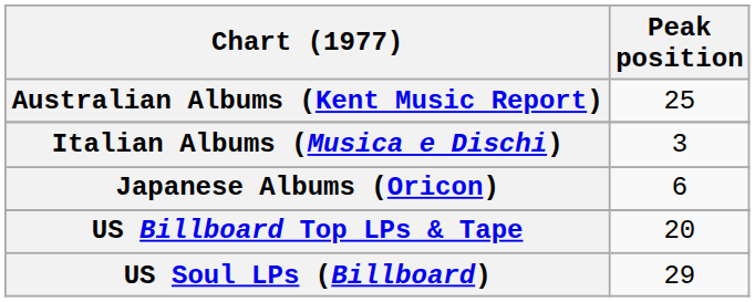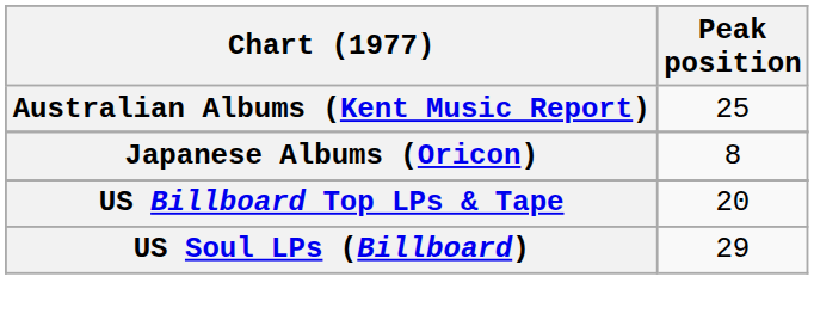- row: Italian Albums (Musica e Dischi) | 3
Japanese Albums (Oricon) | Peak position: 6 -> 8
